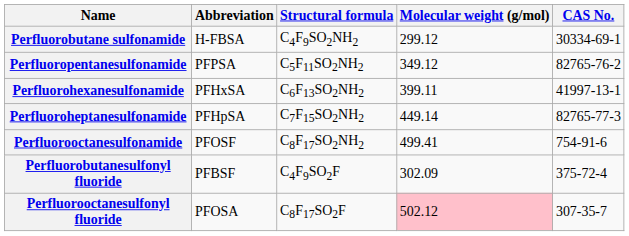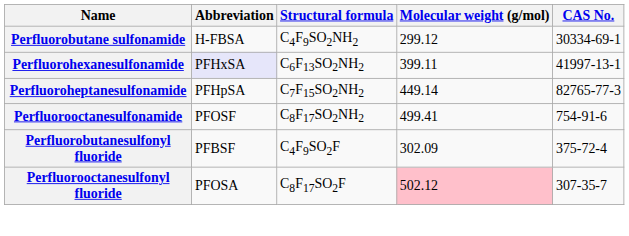- row: Perfluoropentanesulfonamide | PFPSA | C5F11SO2NH2 | 349.12 | 82765-76-2
Perfluorohexanesulfonamide | Abbreviation: no background -> lavender background
